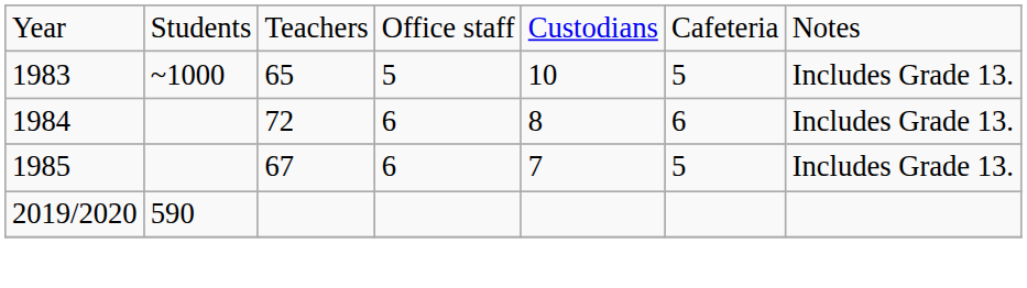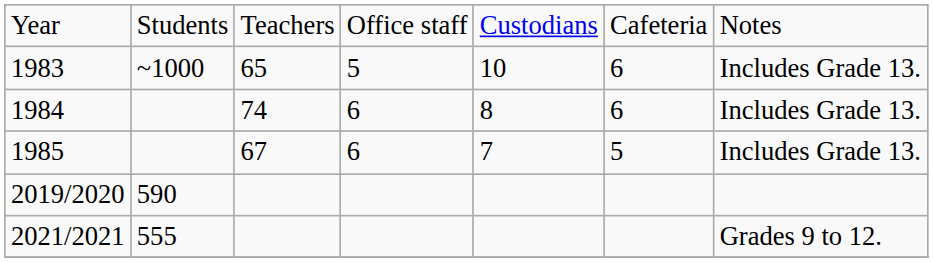1983 | column 6: 5 -> 6
1984 | column 3: 72 -> 74
+ row: 2021/2021 | 555 | Grades 9 to 12.
